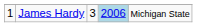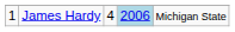James Hardy | column 3: 3 -> 4
